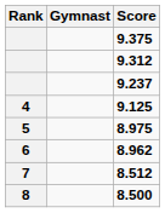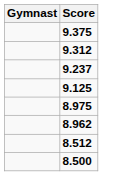- column: Rank | 4 | 5 | 6 | 7 | 8
